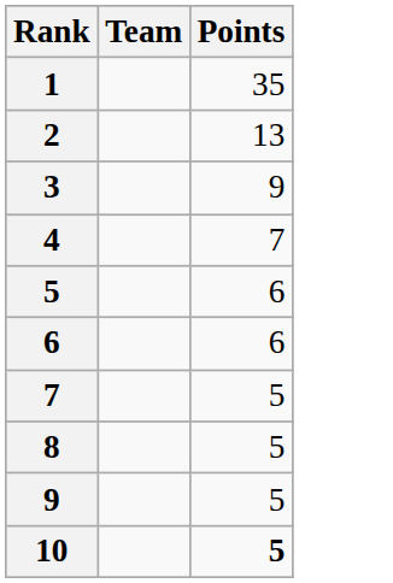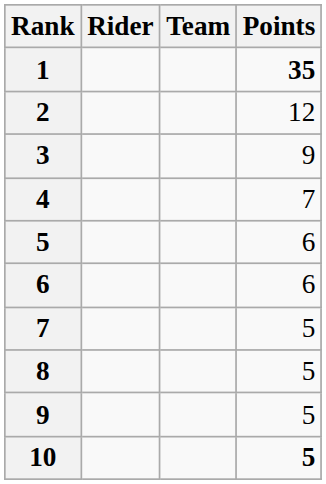+ column: Rider
1 | Points: normal -> bold
2 | Points: 13 -> 12
